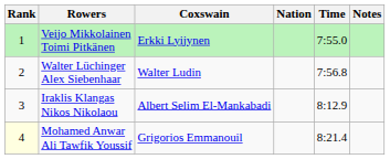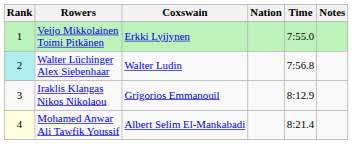Walter Lüchinger Alex Siebenhaar | Rank: no background -> paleturquoise background
Iraklis Klangas Nikos Nikolaou | Coxswain: Albert Selim El-Mankabadi -> Grigorios Emmanouil
Mohamed Anwar Ali Tawfik Youssif | Coxswain: Grigorios Emmanouil -> Albert Selim El-Mankabadi
